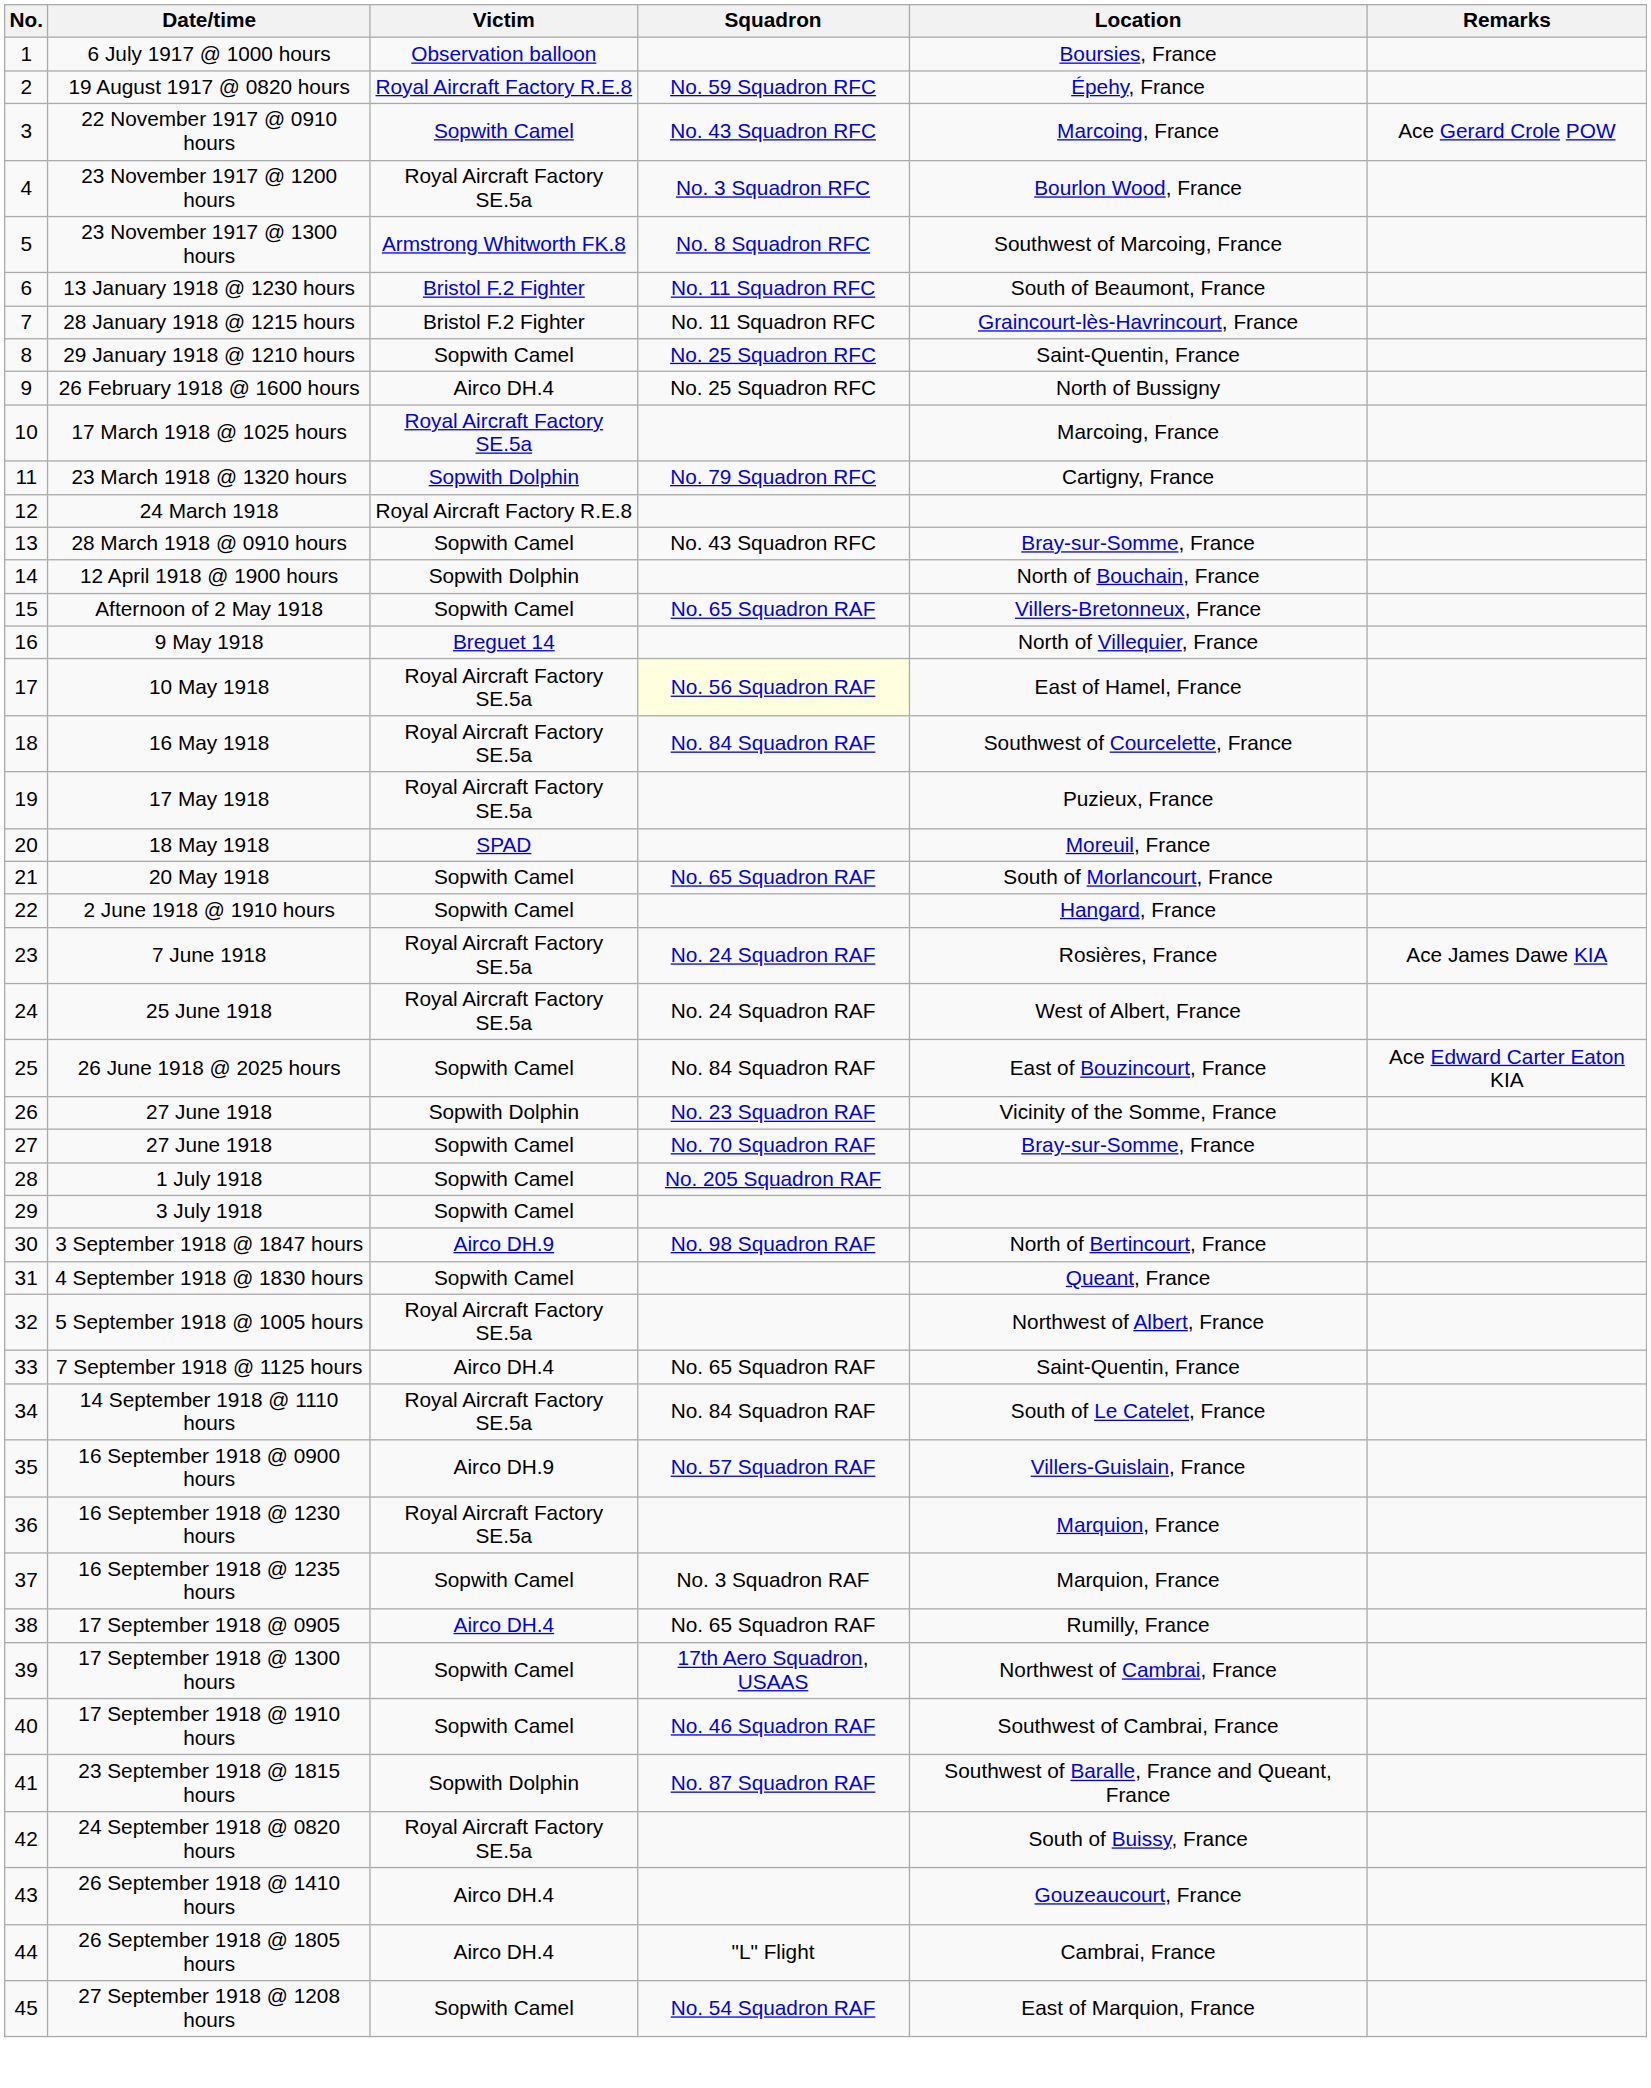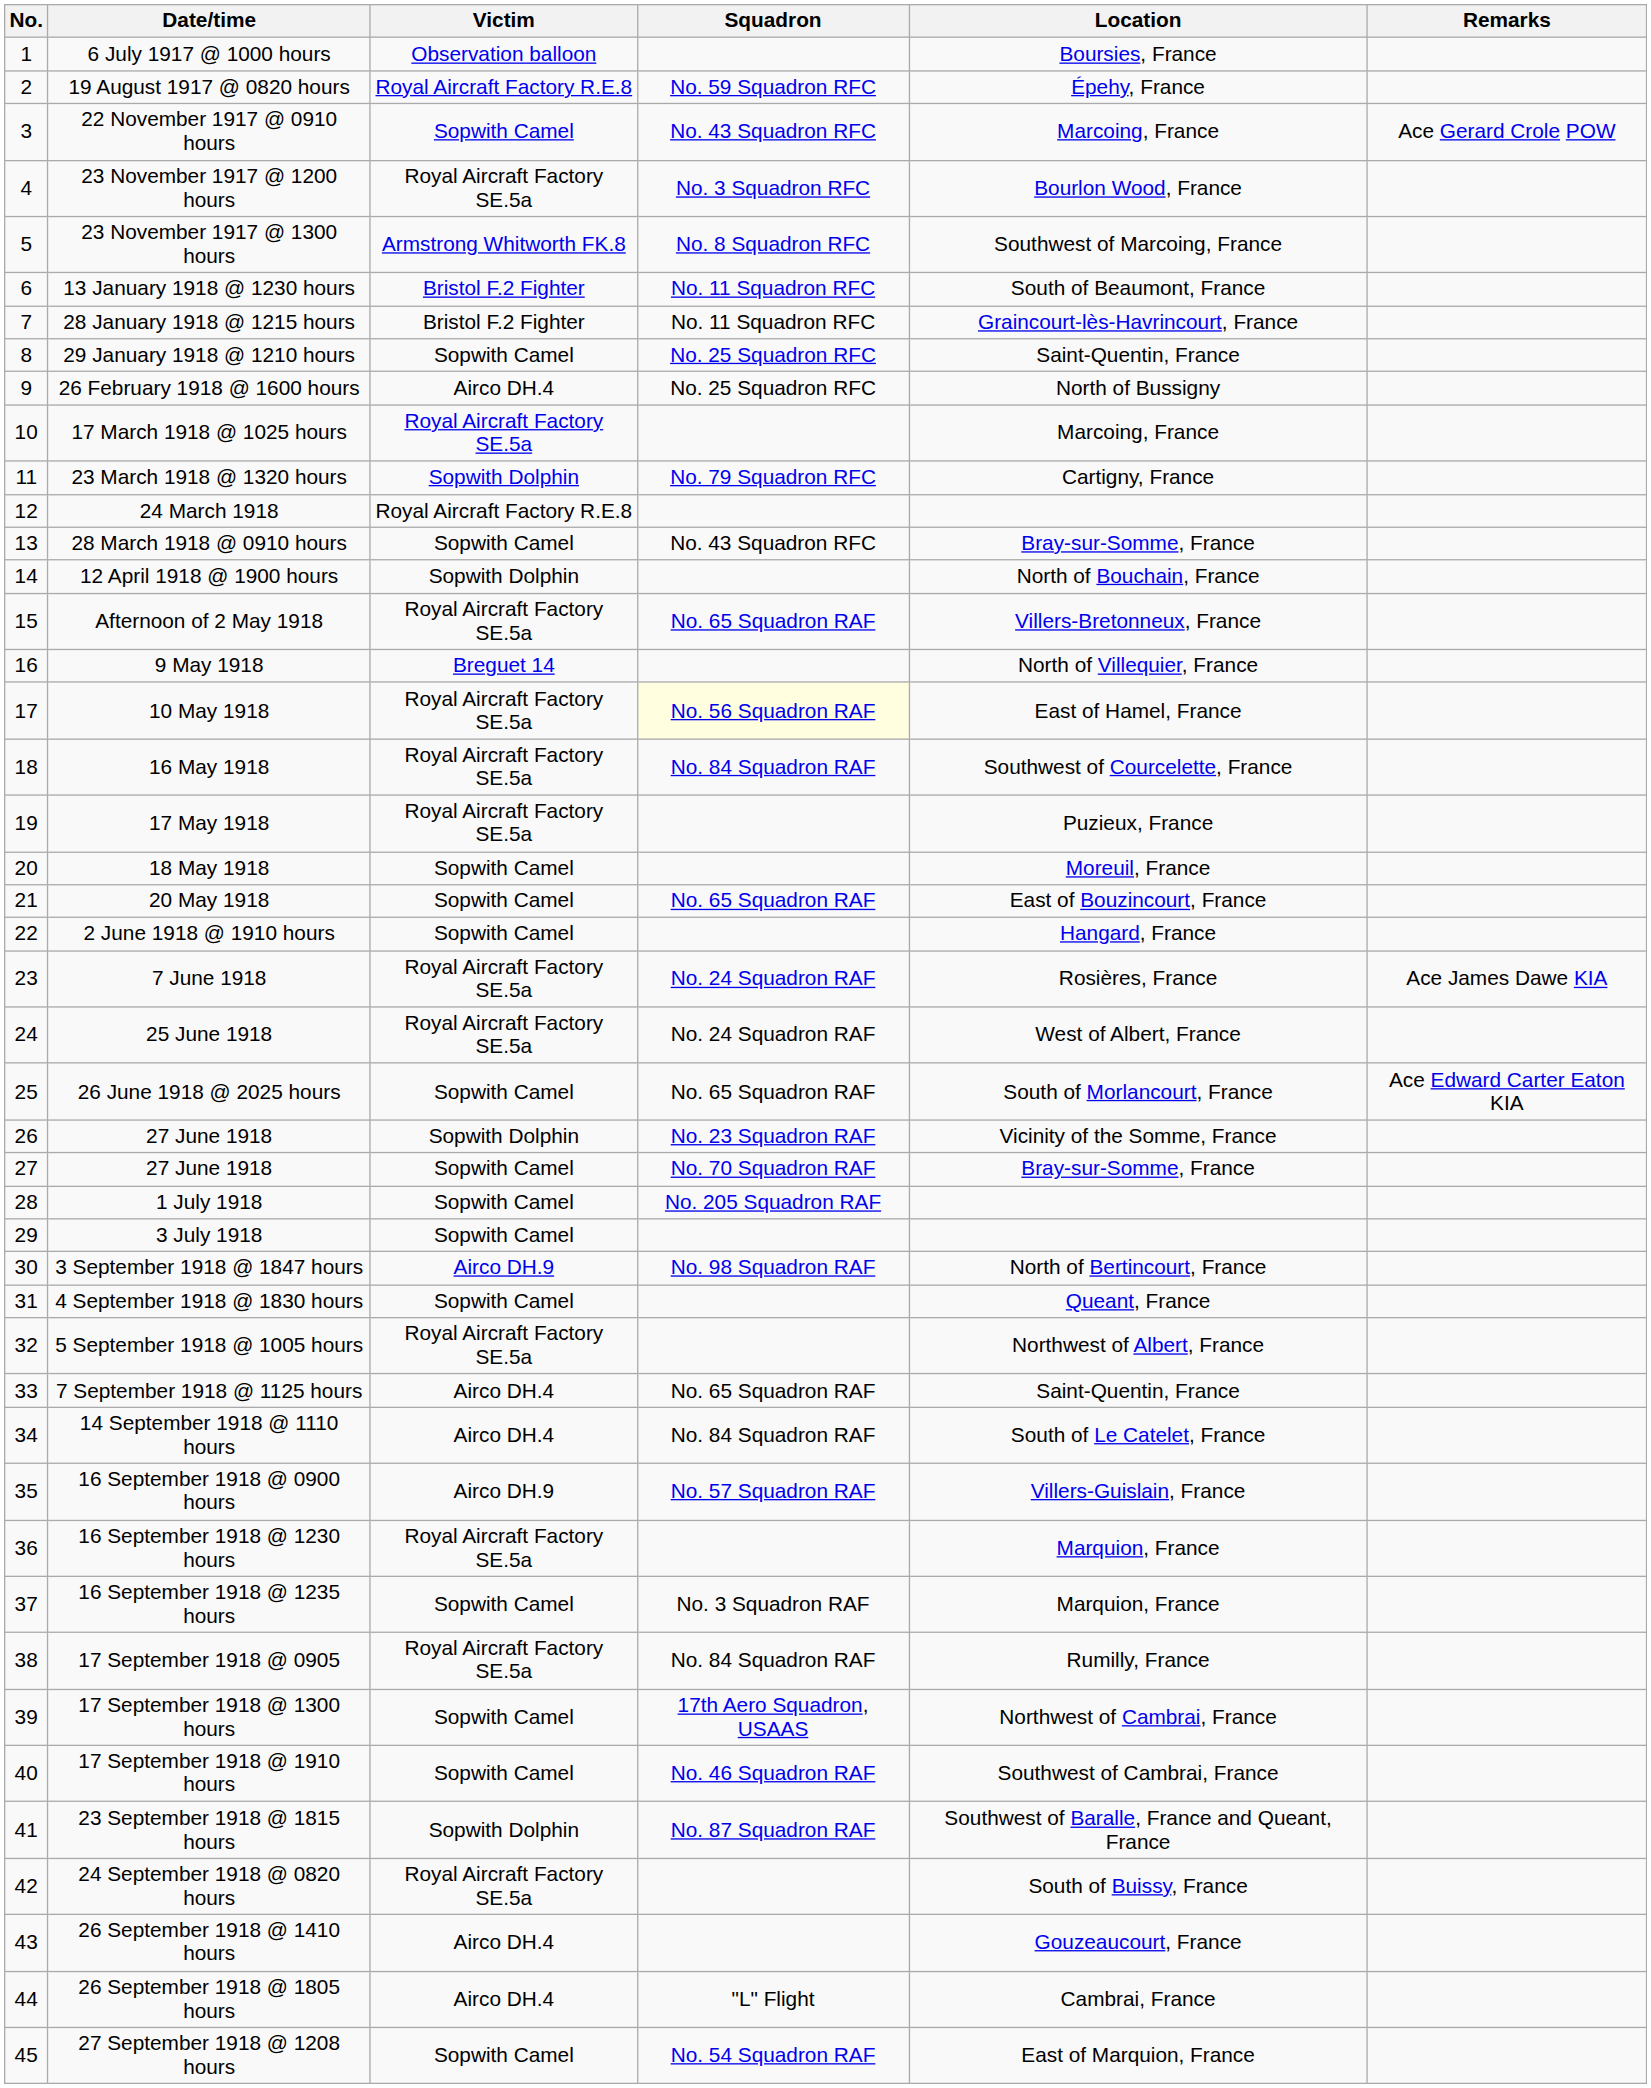Afternoon of 2 May 1918 | Victim: Sopwith Camel -> Royal Aircraft Factory SE.5a
18 May 1918 | Victim: SPAD -> Sopwith Camel
20 May 1918 | Location: South of Morlancourt, France -> East of Bouzincourt, France
26 June 1918 @ 2025 hours | Squadron: No. 84 Squadron RAF -> No. 65 Squadron RAF
26 June 1918 @ 2025 hours | Location: East of Bouzincourt, France -> South of Morlancourt, France
14 September 1918 @ 1110 hours | Victim: Royal Aircraft Factory SE.5a -> Airco DH.4
17 September 1918 @ 0905 | Victim: Airco DH.4 -> Royal Aircraft Factory SE.5a
17 September 1918 @ 0905 | Squadron: No. 65 Squadron RAF -> No. 84 Squadron RAF
